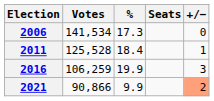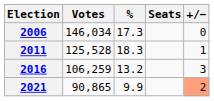2006 | Votes: 141,534 -> 146,034
2011 | %: 18.4 -> 18.3
2016 | %: 19.9 -> 13.2
2021 | Votes: 90,866 -> 90,865
